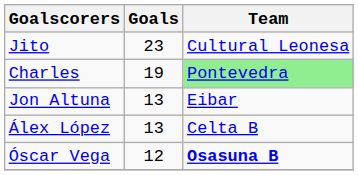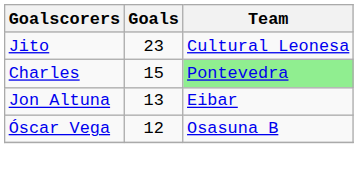Charles | Goals: 19 -> 15
- row: Álex López | 13 | Celta B
Óscar Vega | Team: bold -> normal
